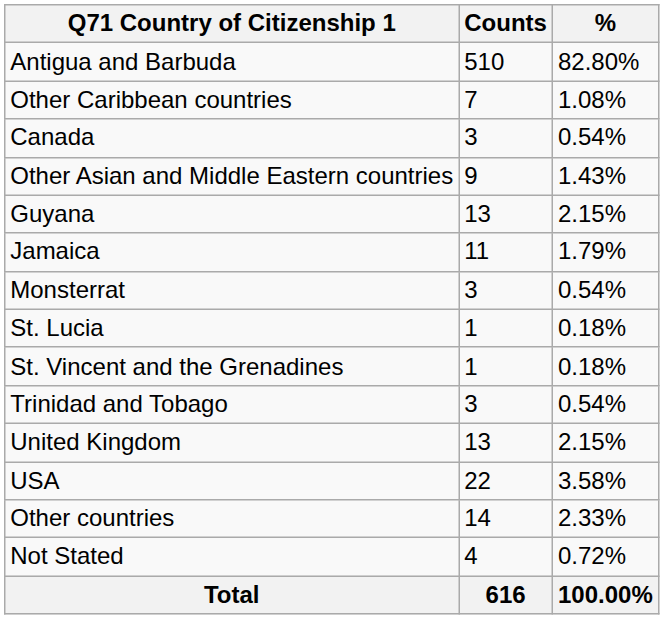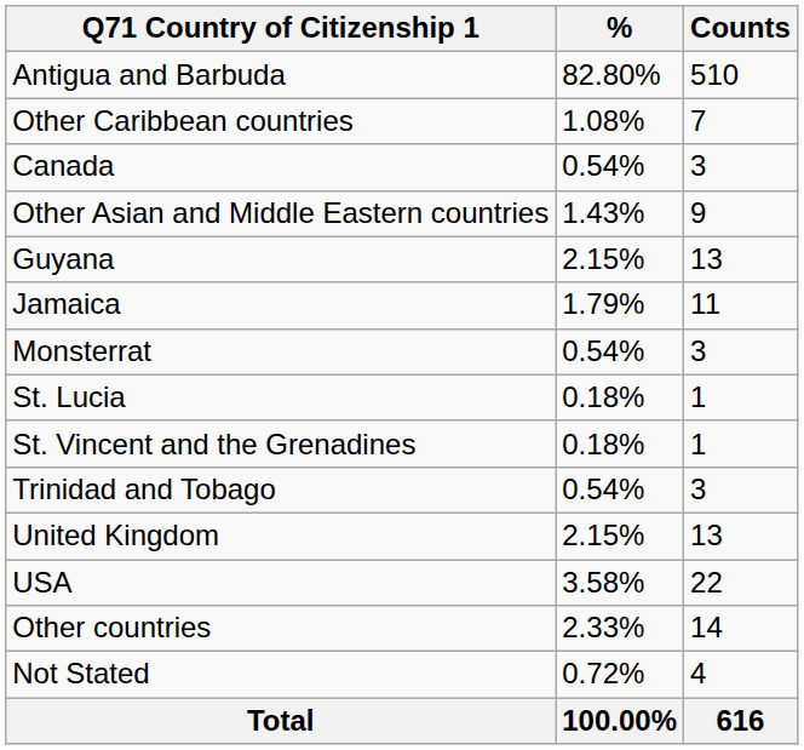columns swapped: Counts <-> %
